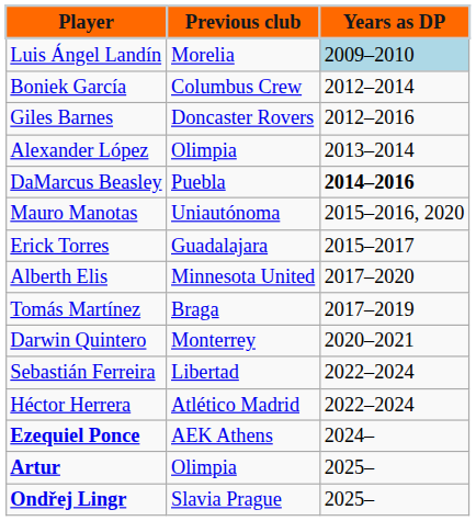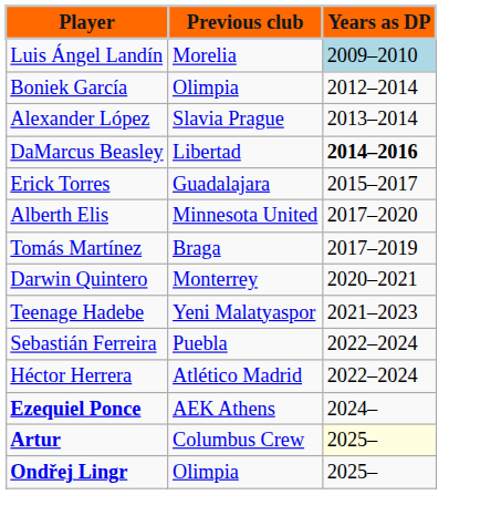Boniek García | Previous club: Columbus Crew -> Olimpia
- row: Giles Barnes | Doncaster Rovers | 2012–2016
Alexander López | Previous club: Olimpia -> Slavia Prague
DaMarcus Beasley | Previous club: Puebla -> Libertad
- row: Mauro Manotas | Uniautónoma | 2015–2016, 2020
+ row: Teenage Hadebe | Yeni Malatyaspor | 2021–2023
Sebastián Ferreira | Previous club: Libertad -> Puebla
Artur | Previous club: Olimpia -> Columbus Crew
Artur | Years as DP: no background -> lightyellow background
Ondřej Lingr | Previous club: Slavia Prague -> Olimpia
